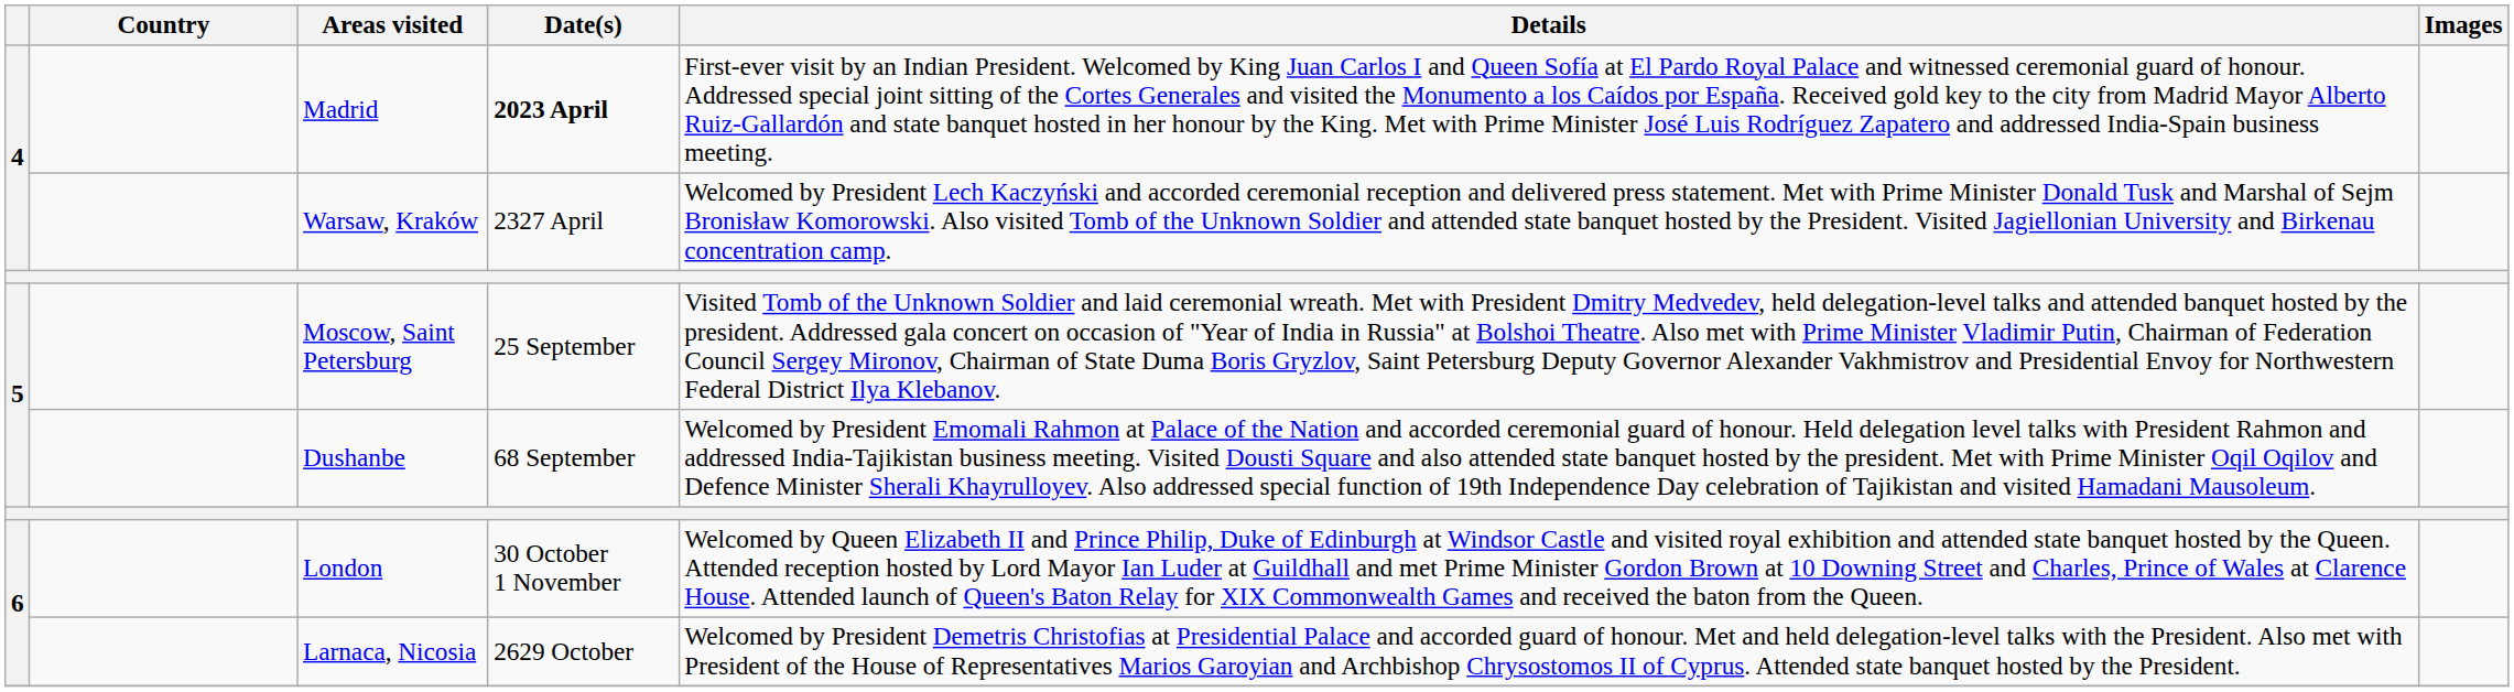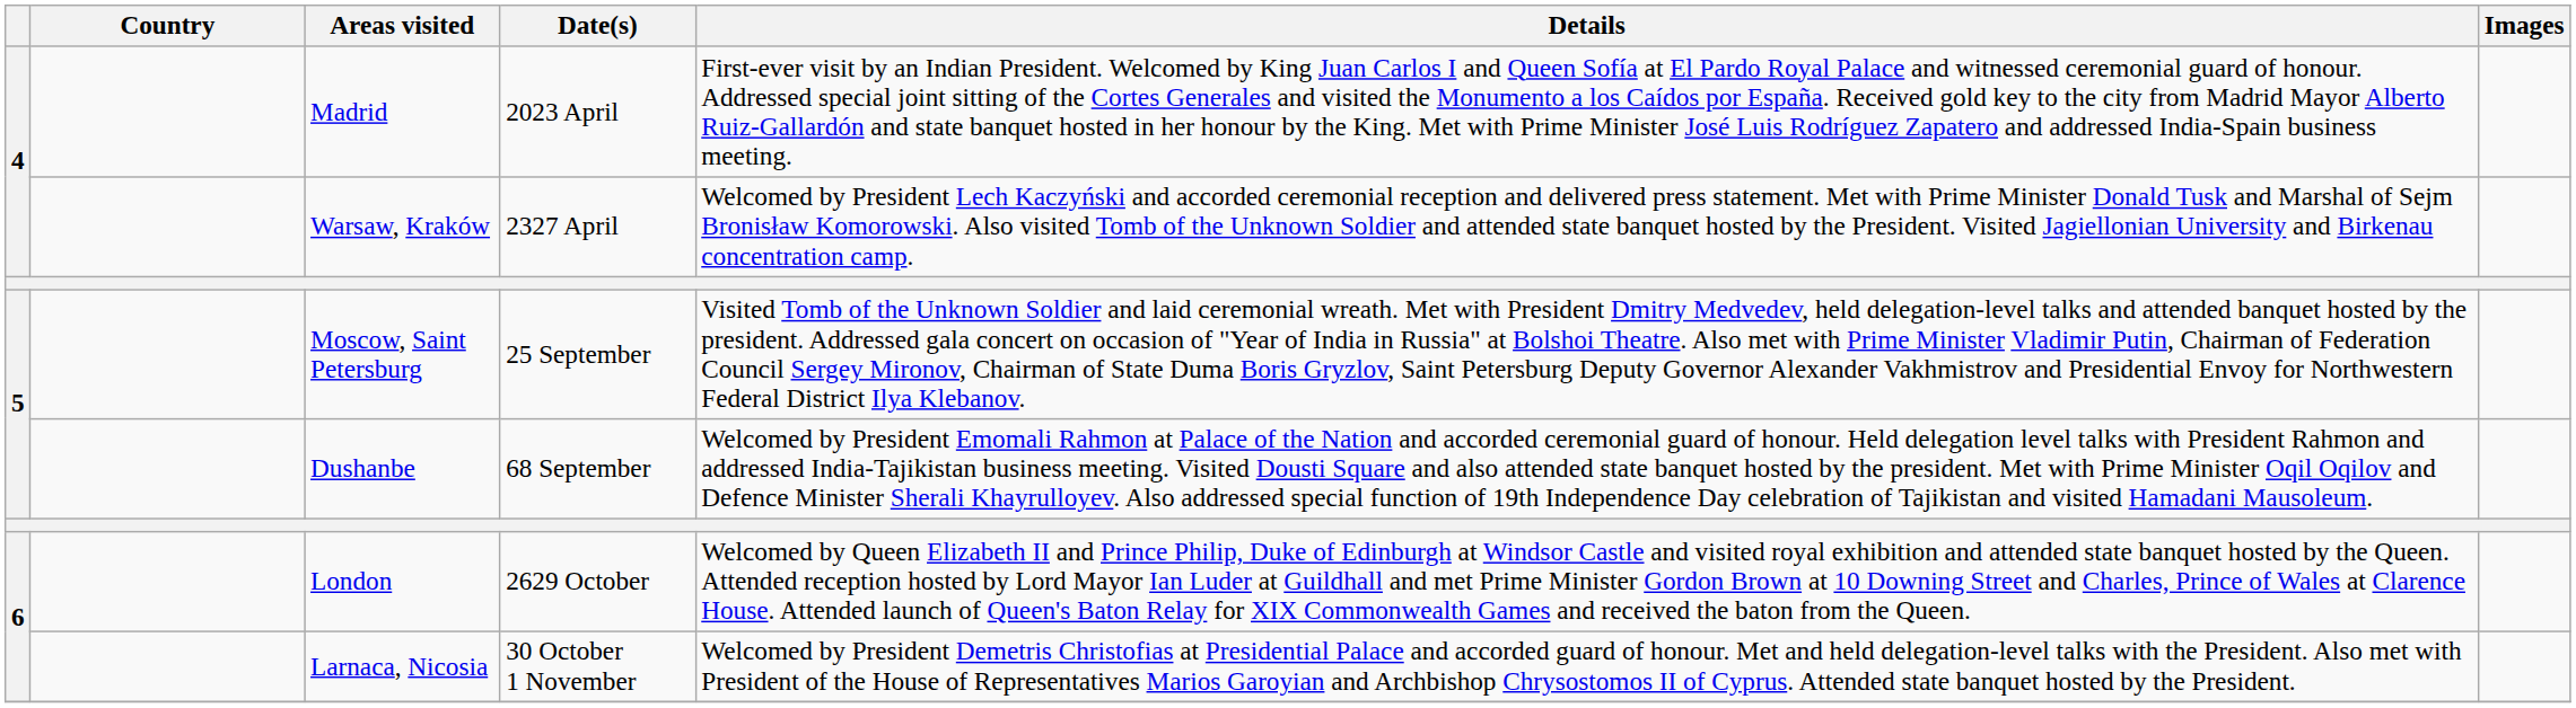Madrid | Date(s): bold -> normal
London | Date(s): 30 October 1 November -> 2629 October
Larnaca, Nicosia | Date(s): 2629 October -> 30 October 1 November
